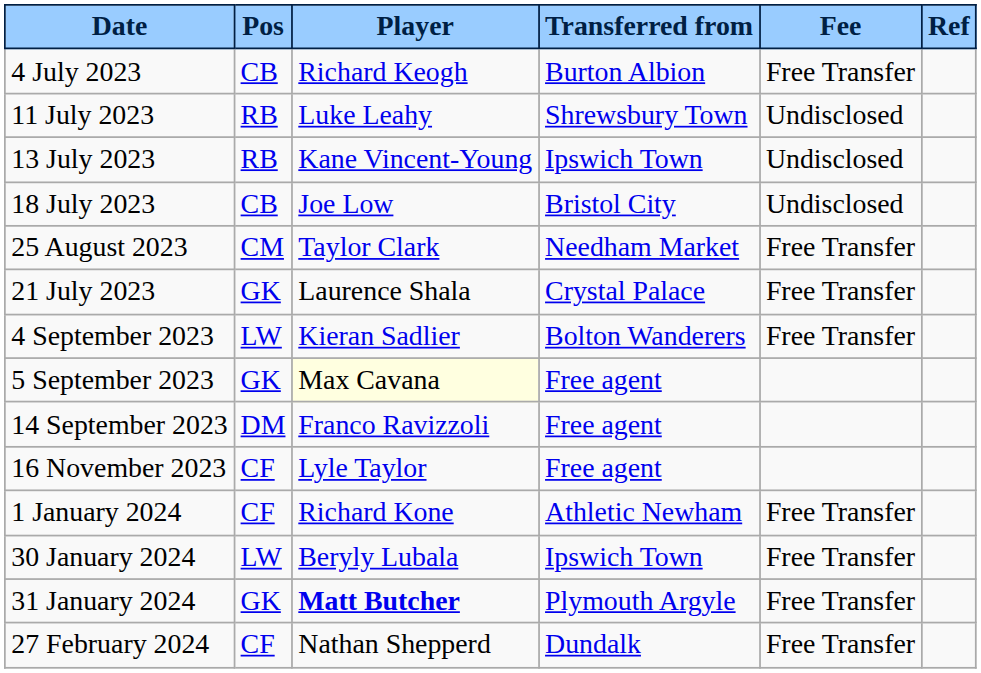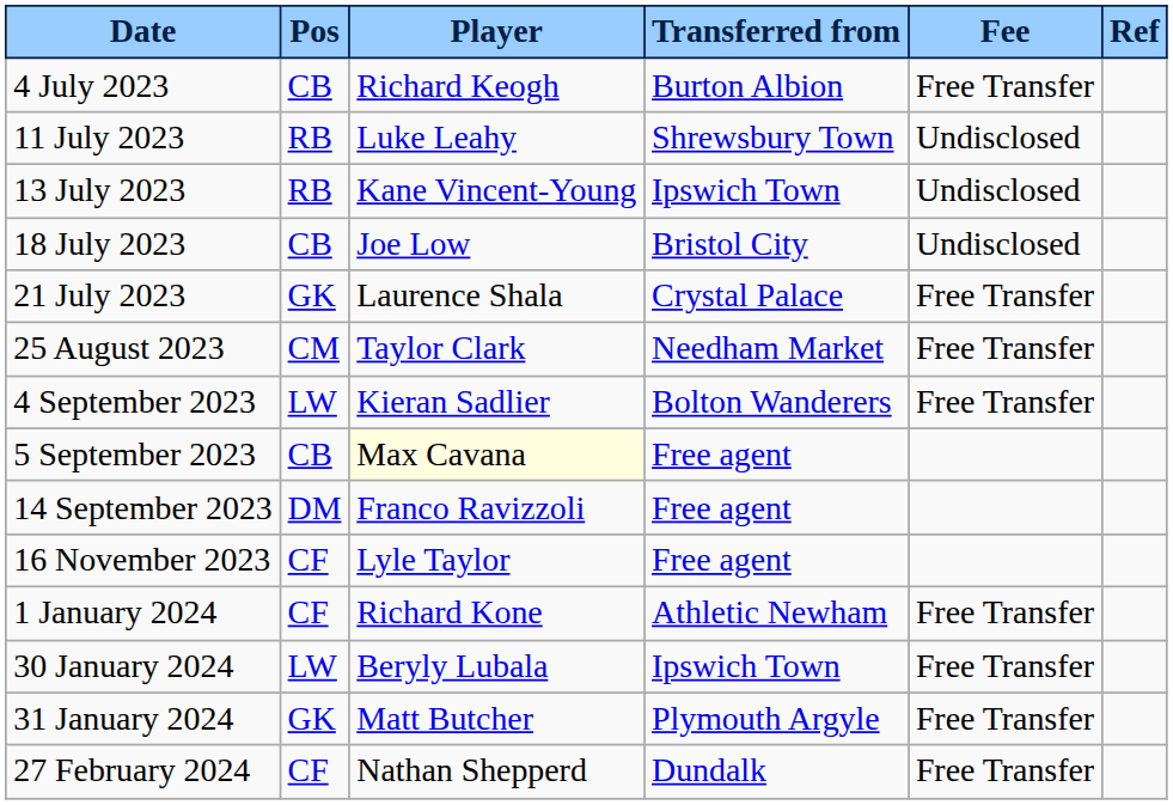rows swapped: 21 July 2023 <-> 25 August 2023
5 September 2023 | Pos: GK -> CB
31 January 2024 | Player: bold -> normal
